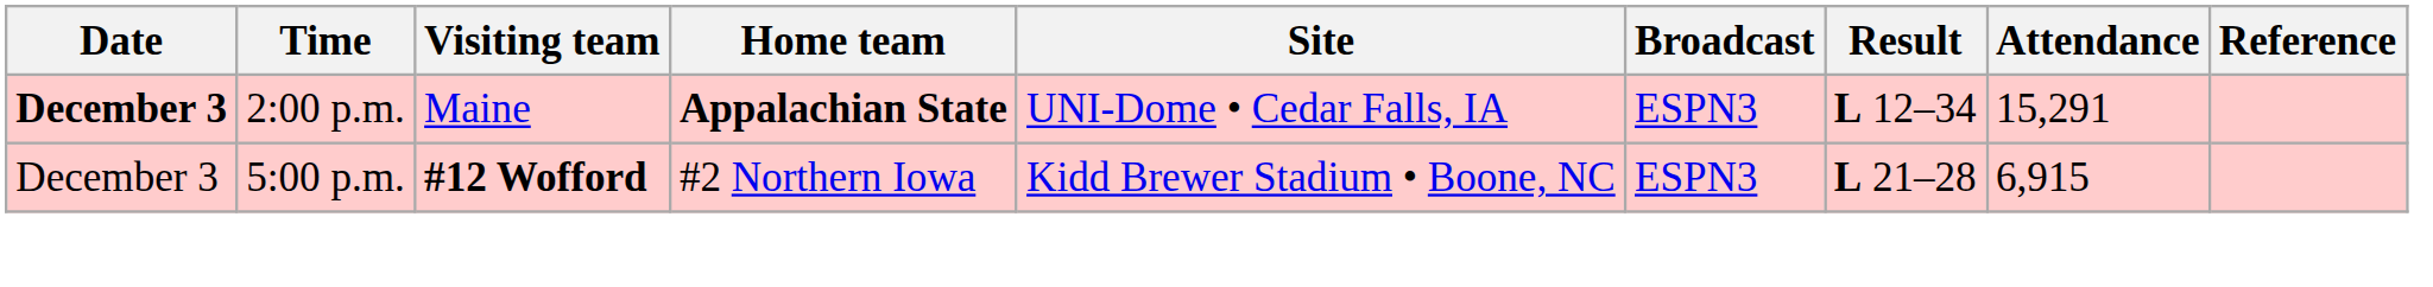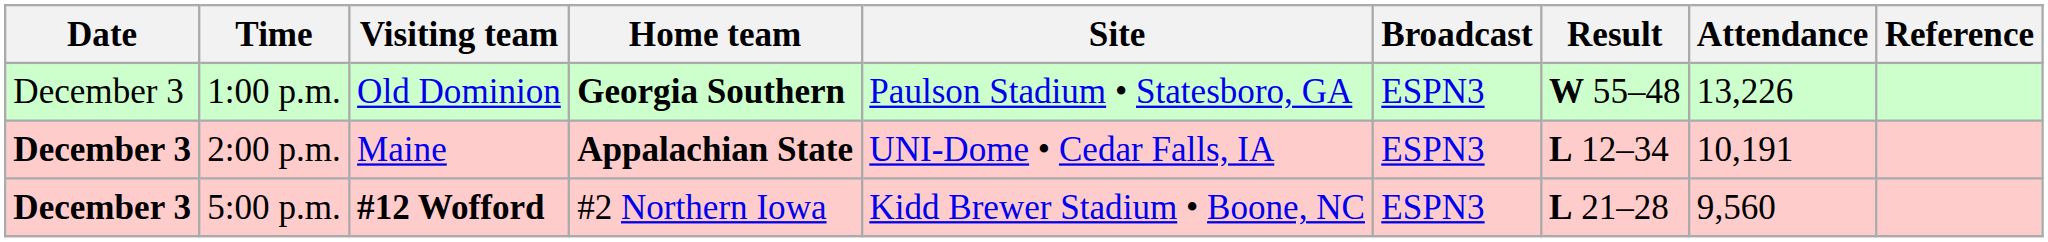+ row: December 3 | 1:00 p.m. | Old Dominion | Georgia Southern | Paulson Stadium • Statesboro, GA | ESPN3 | W 55–48 | 13,226
2:00 p.m. | Attendance: 15,291 -> 10,191
5:00 p.m. | Date: normal -> bold
5:00 p.m. | Attendance: 6,915 -> 9,560
